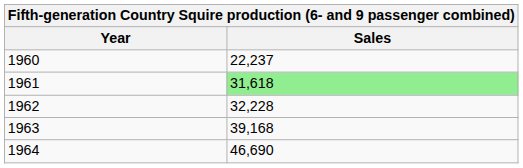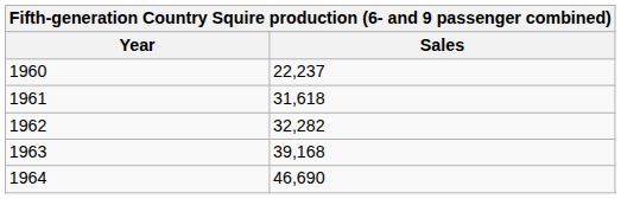1961 | Sales: lightgreen background -> no background
1962 | Sales: 32,228 -> 32,282
